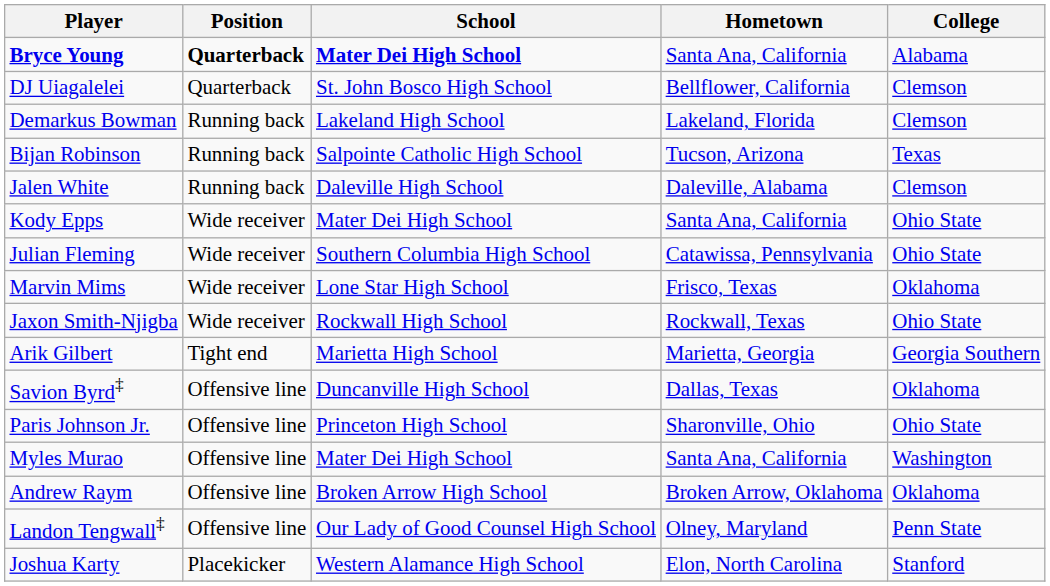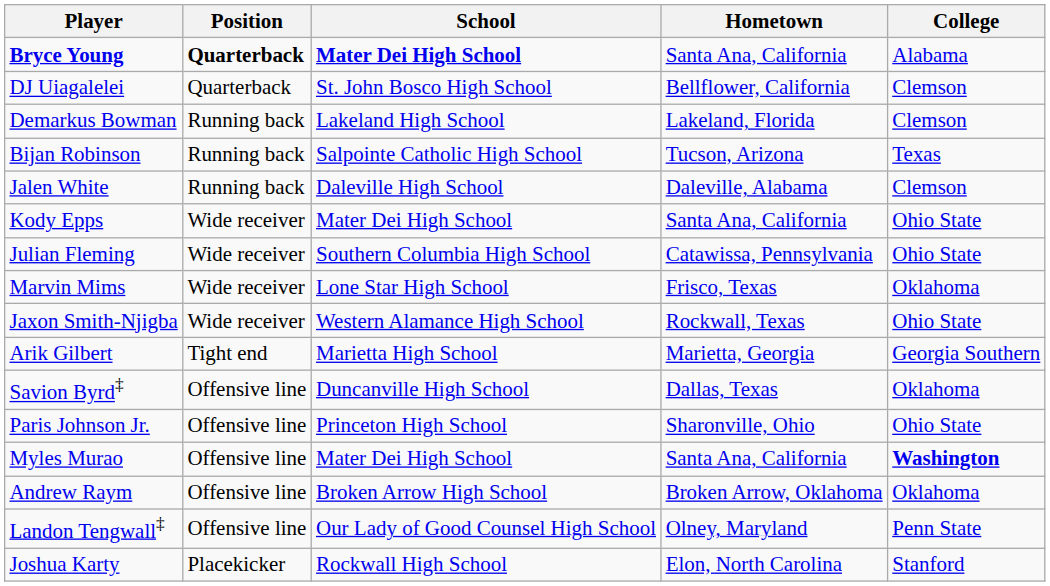Jaxon Smith-Njigba | School: Rockwall High School -> Western Alamance High School
Myles Murao | College: normal -> bold
Joshua Karty | School: Western Alamance High School -> Rockwall High School
